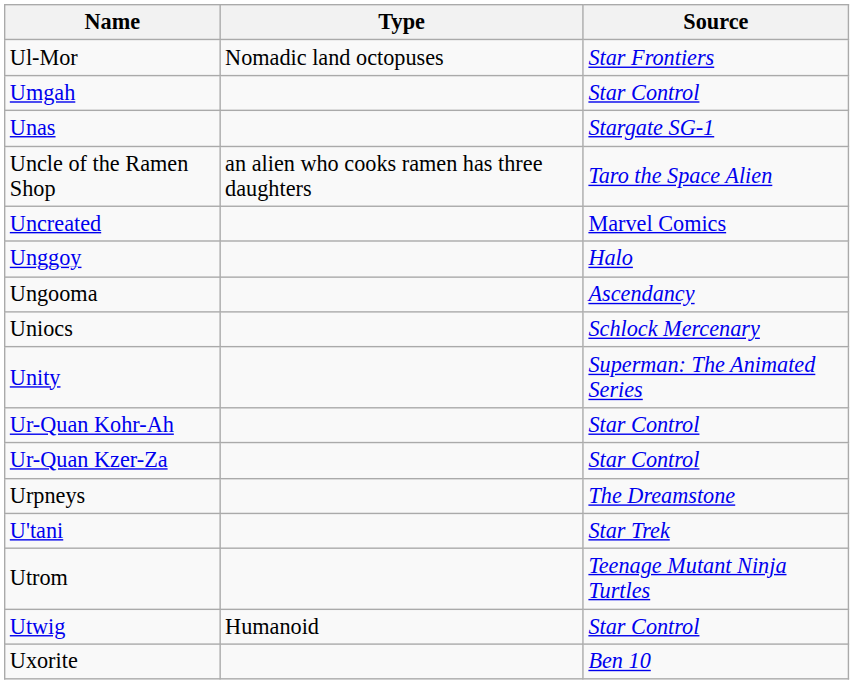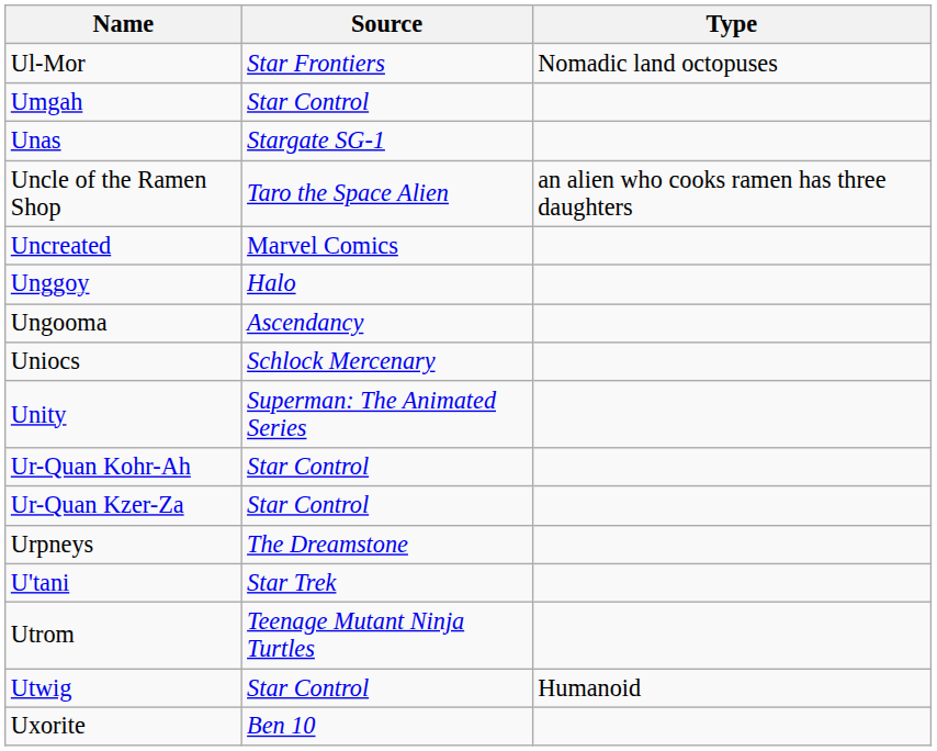columns swapped: Source <-> Type
